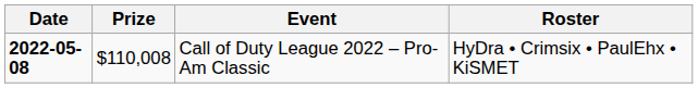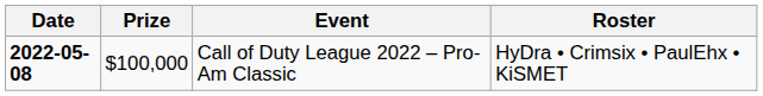Call of Duty League 2022 – Pro-Am Classic | Prize: $110,008 -> $100,000
